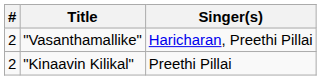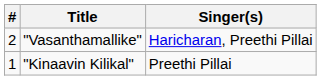"Kinaavin Kilikal" | #: 2 -> 1
